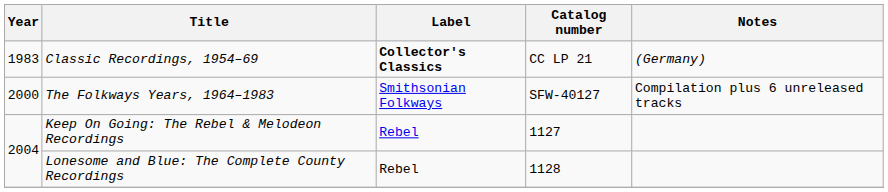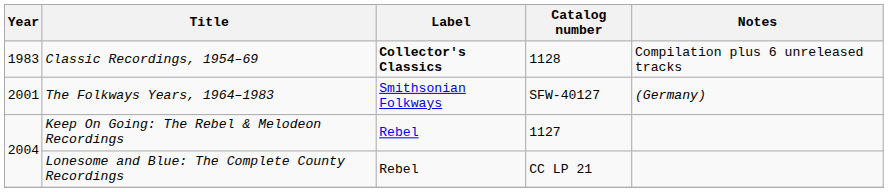Classic Recordings, 1954–69 | Catalog number: CC LP 21 -> 1128
Classic Recordings, 1954–69 | Notes: (Germany) -> Compilation plus 6 unreleased tracks
The Folkways Years, 1964–1983 | Year: 2000 -> 2001
The Folkways Years, 1964–1983 | Notes: Compilation plus 6 unreleased tracks -> (Germany)
Lonesome and Blue: The Complete County Recordings | Catalog number: 1128 -> CC LP 21
